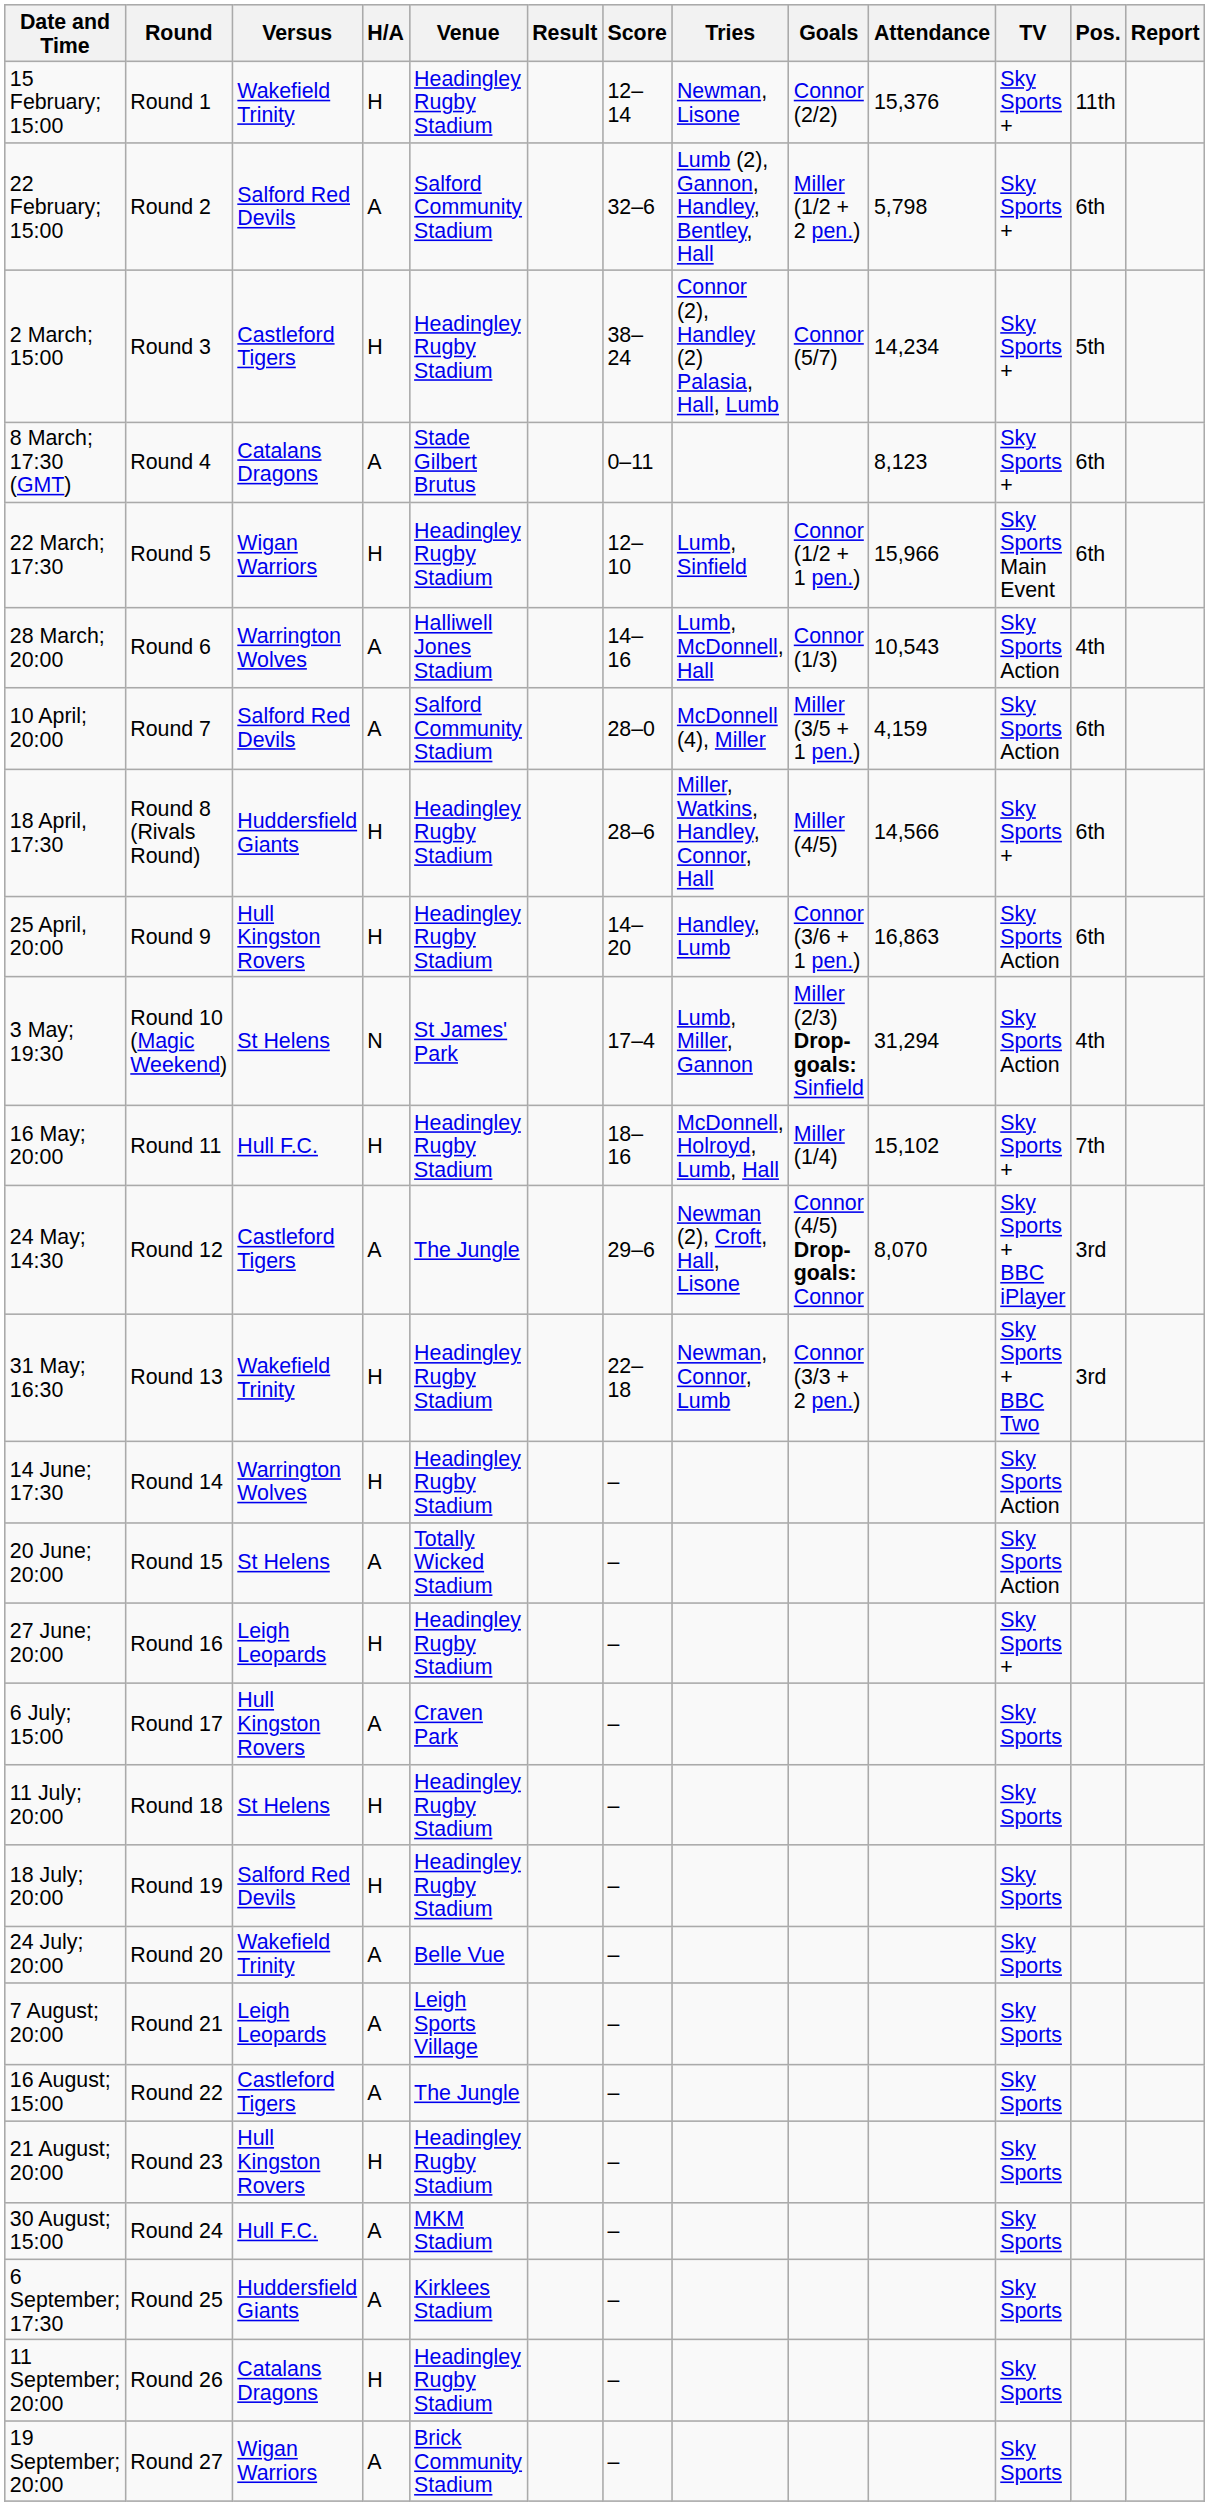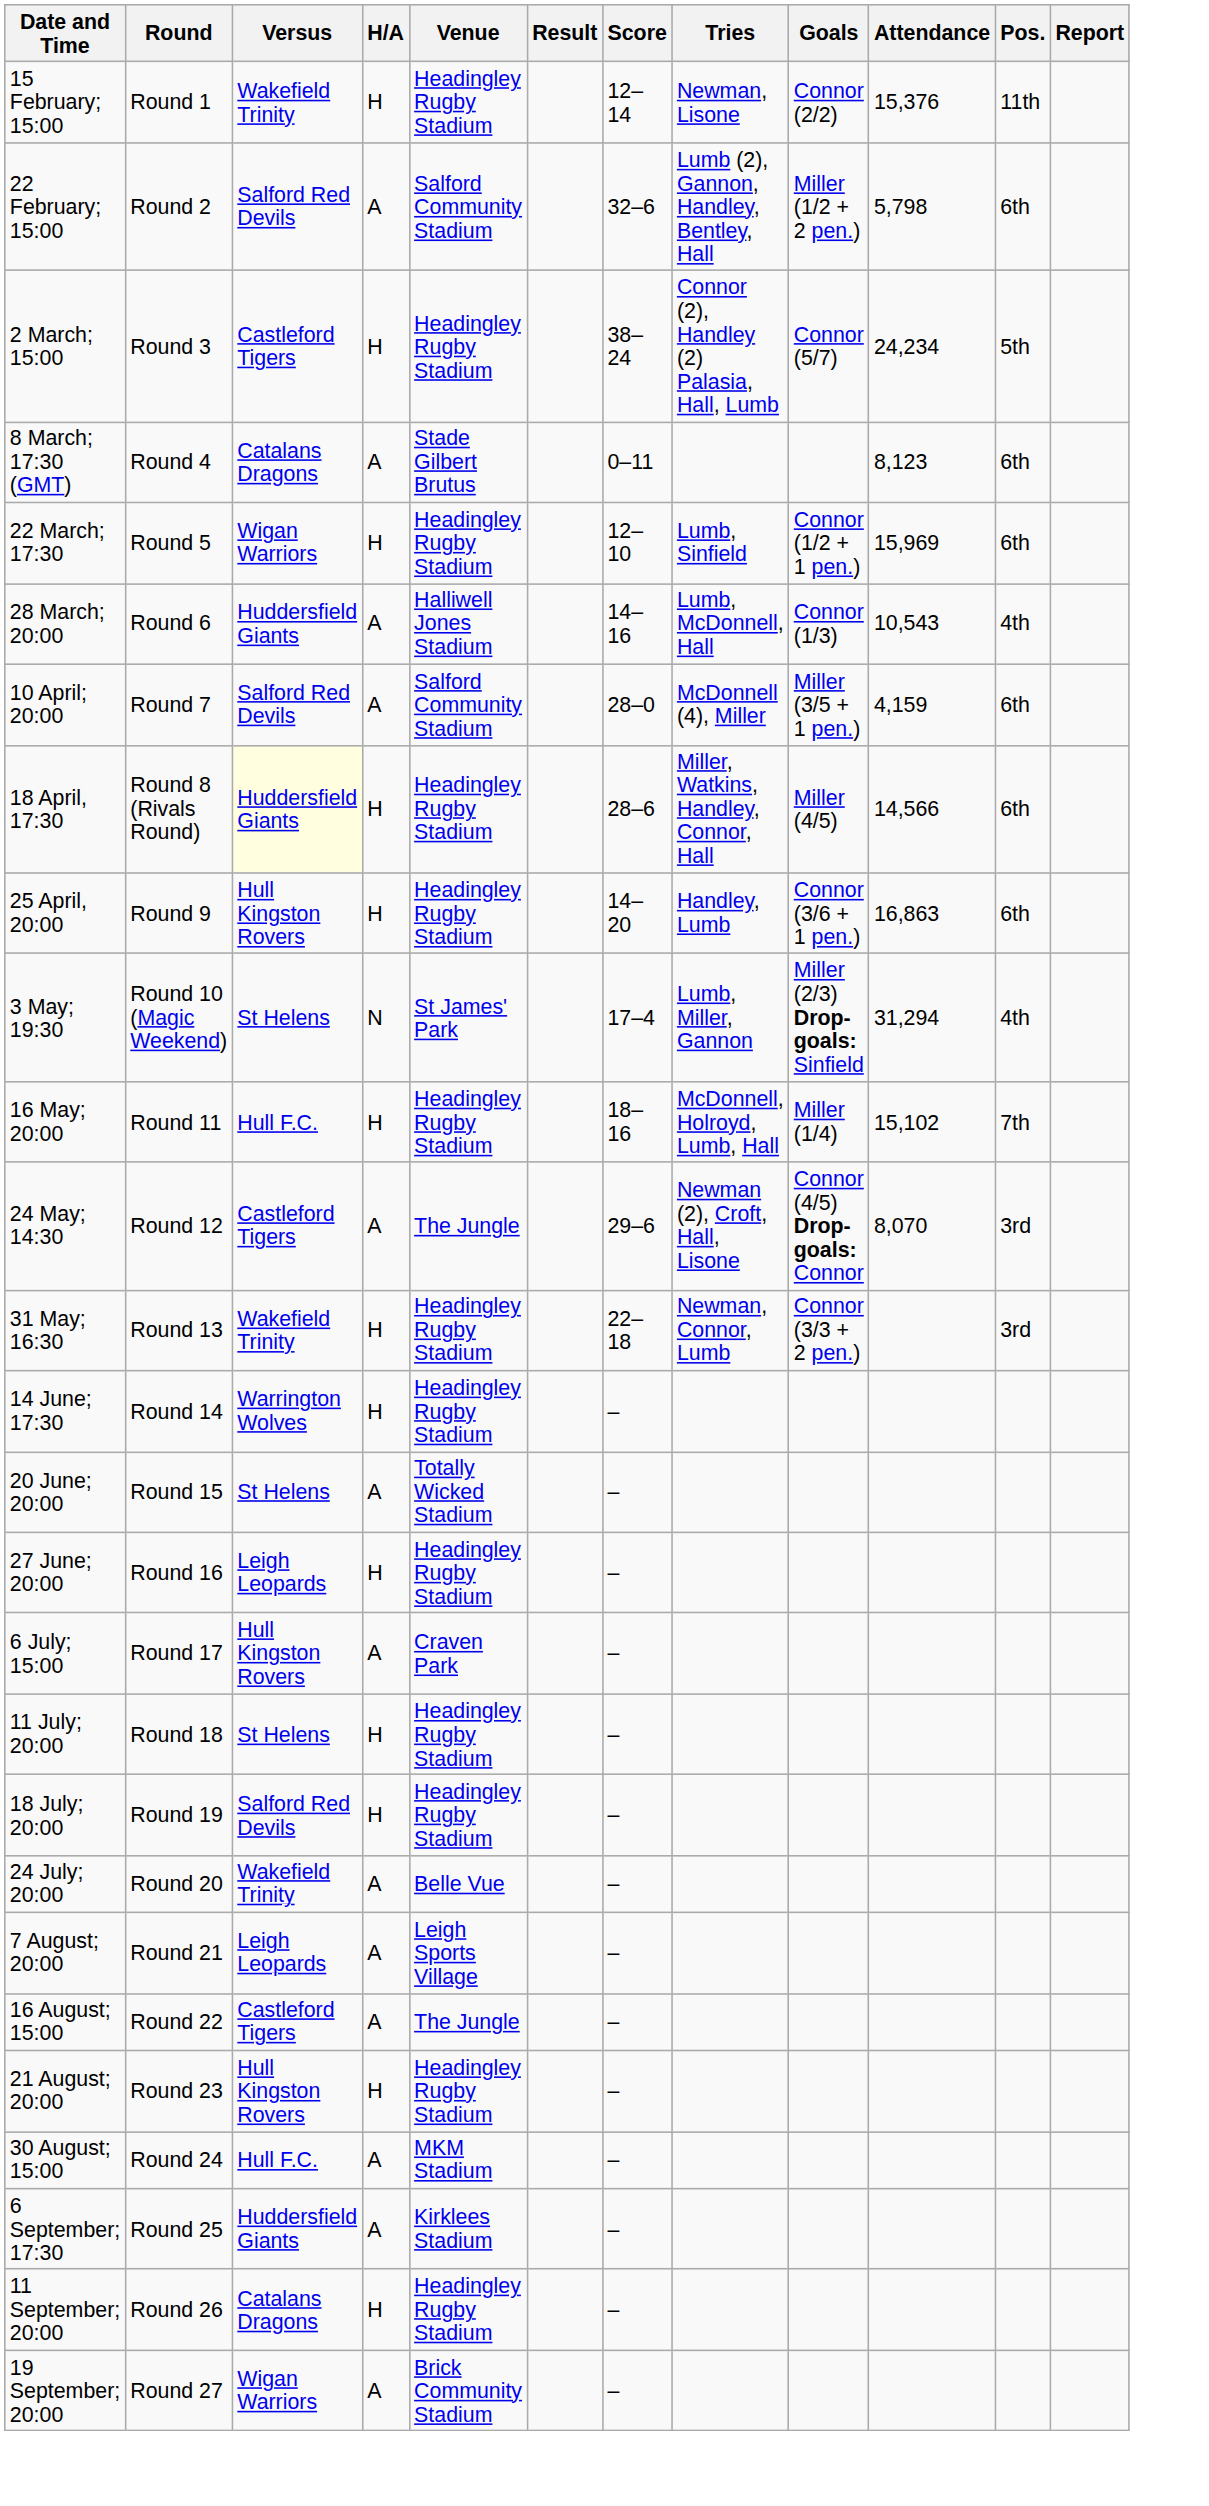- column: TV | Sky Sports + | Sky Sports + | Sky Sports + | Sky Sports + | Sky Sports Main Event | Sky Sports Action | Sky Sports Action | Sky Sports + | Sky Sports Action | Sky Sports Action | Sky Sports + | Sky Sports + BBC iPlayer | Sky Sports + BBC Two | Sky Sports Action | Sky Sports Action | Sky Sports + | Sky Sports | Sky Sports | Sky Sports | Sky Sports | Sky Sports | Sky Sports | Sky Sports | Sky Sports | Sky Sports | Sky Sports | Sky Sports
2 March; 15:00 | Attendance: 14,234 -> 24,234
22 March; 17:30 | Attendance: 15,966 -> 15,969
28 March; 20:00 | Versus: Warrington Wolves -> Huddersfield Giants
18 April, 17:30 | Versus: no background -> lightyellow background
